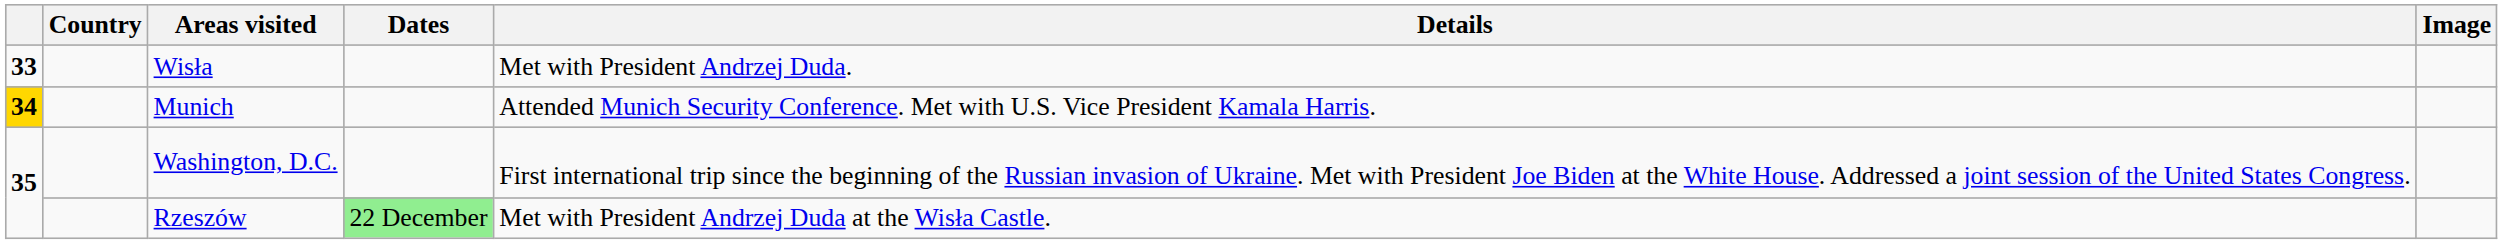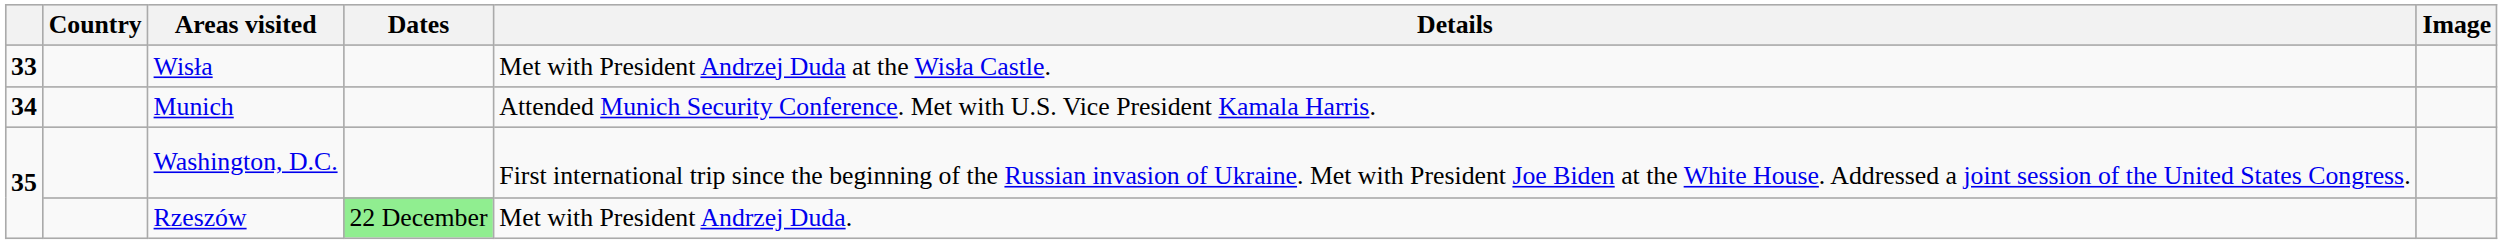Wisła | Details: Met with President Andrzej Duda. -> Met with President Andrzej Duda at the Wisła Castle.
Munich | column 1: gold background -> no background
Rzeszów | Details: Met with President Andrzej Duda at the Wisła Castle. -> Met with President Andrzej Duda.
